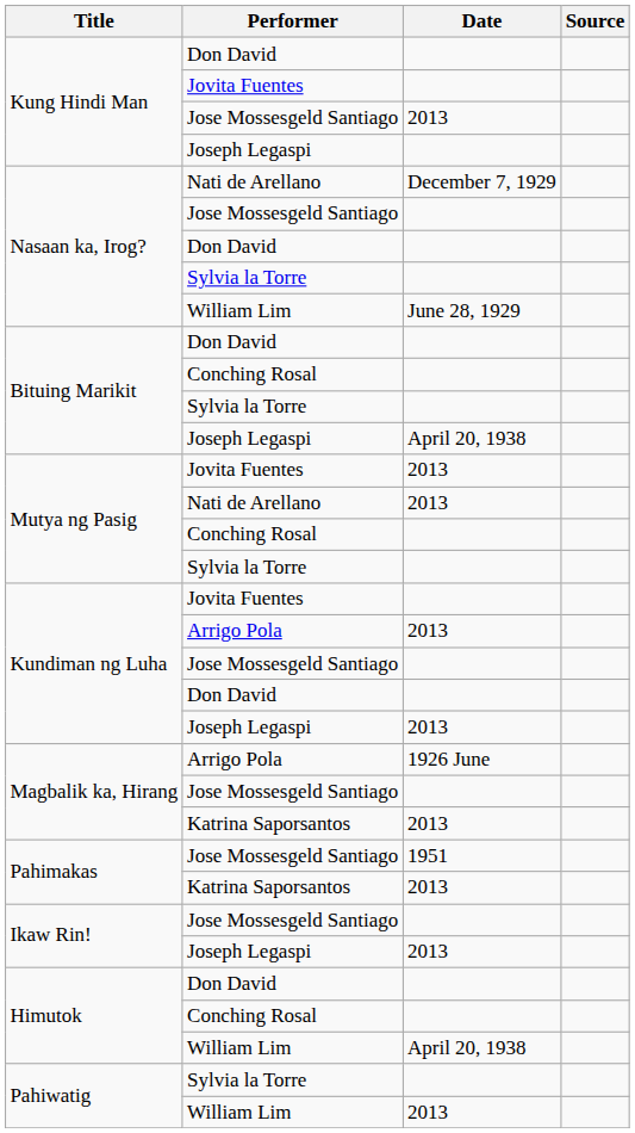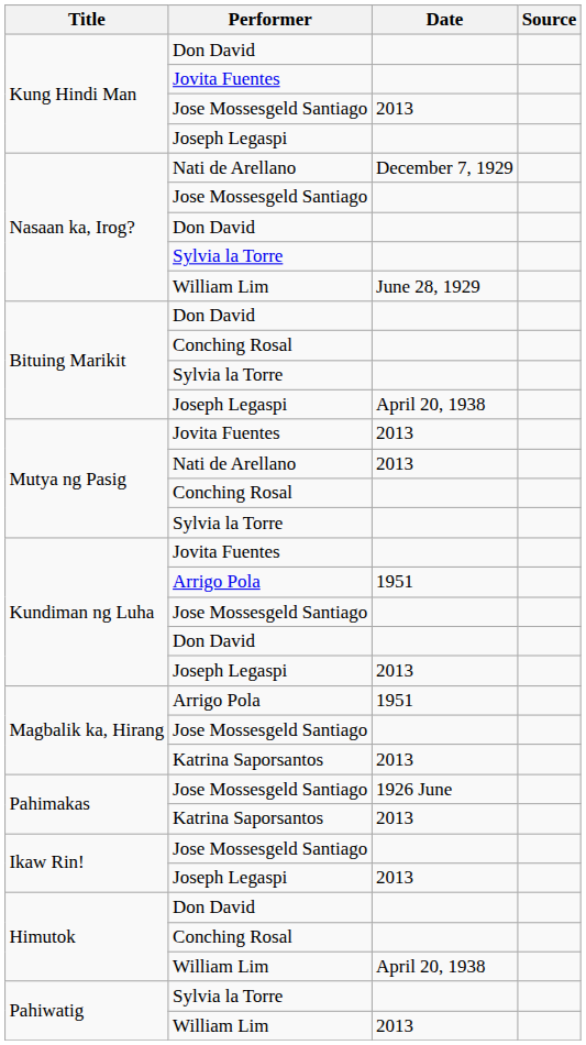Kundiman ng Luha / Arrigo Pola | Date: 2013 -> 1951
Magbalik ka, Hirang / Arrigo Pola | Date: 1926 June -> 1951
Pahimakas / Jose Mossesgeld Santiago | Date: 1951 -> 1926 June
